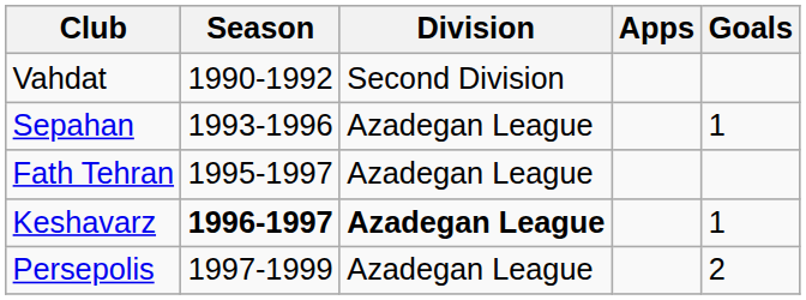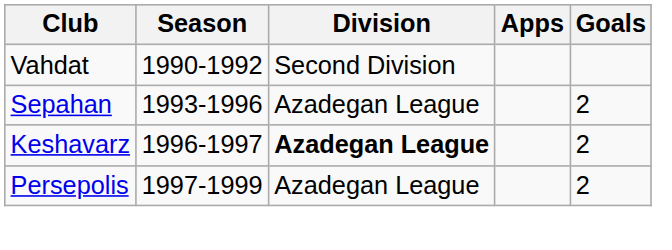Sepahan | Goals: 1 -> 2
- row: Fath Tehran | 1995-1997 | Azadegan League
Keshavarz | Season: bold -> normal
Keshavarz | Goals: 1 -> 2
